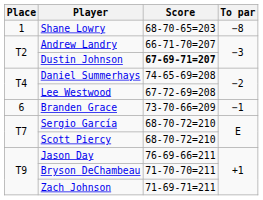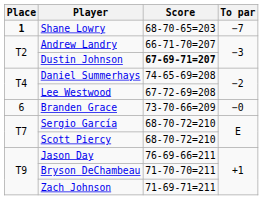Shane Lowry | Place: normal -> bold
Shane Lowry | To par: −8 -> −7
Branden Grace | To par: −1 -> −0
